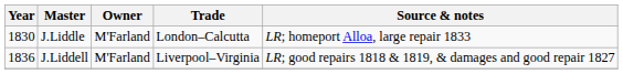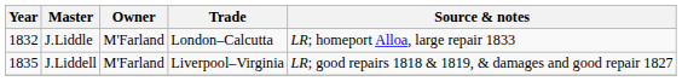J.Liddle | Year: 1830 -> 1832
J.Liddell | Year: 1836 -> 1835
